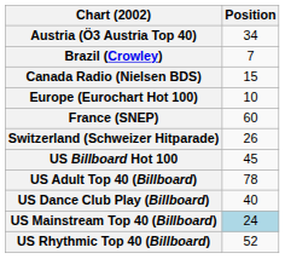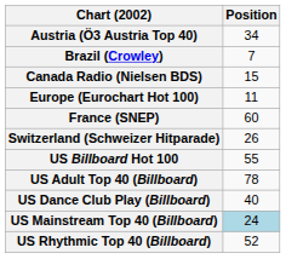Europe (Eurochart Hot 100) | Position: 10 -> 11
US Billboard Hot 100 | Position: 45 -> 55
